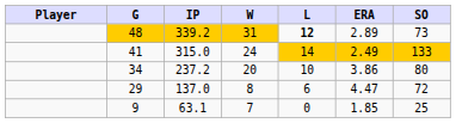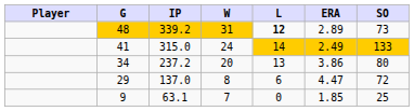34 | L: 10 -> 13
